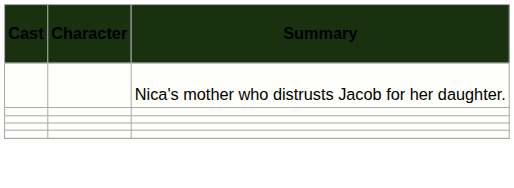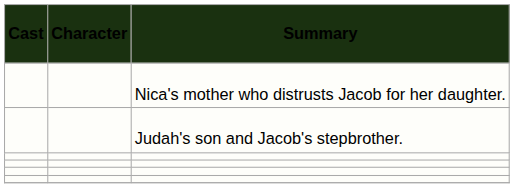+ row: Judah's son and Jacob's stepbrother.
